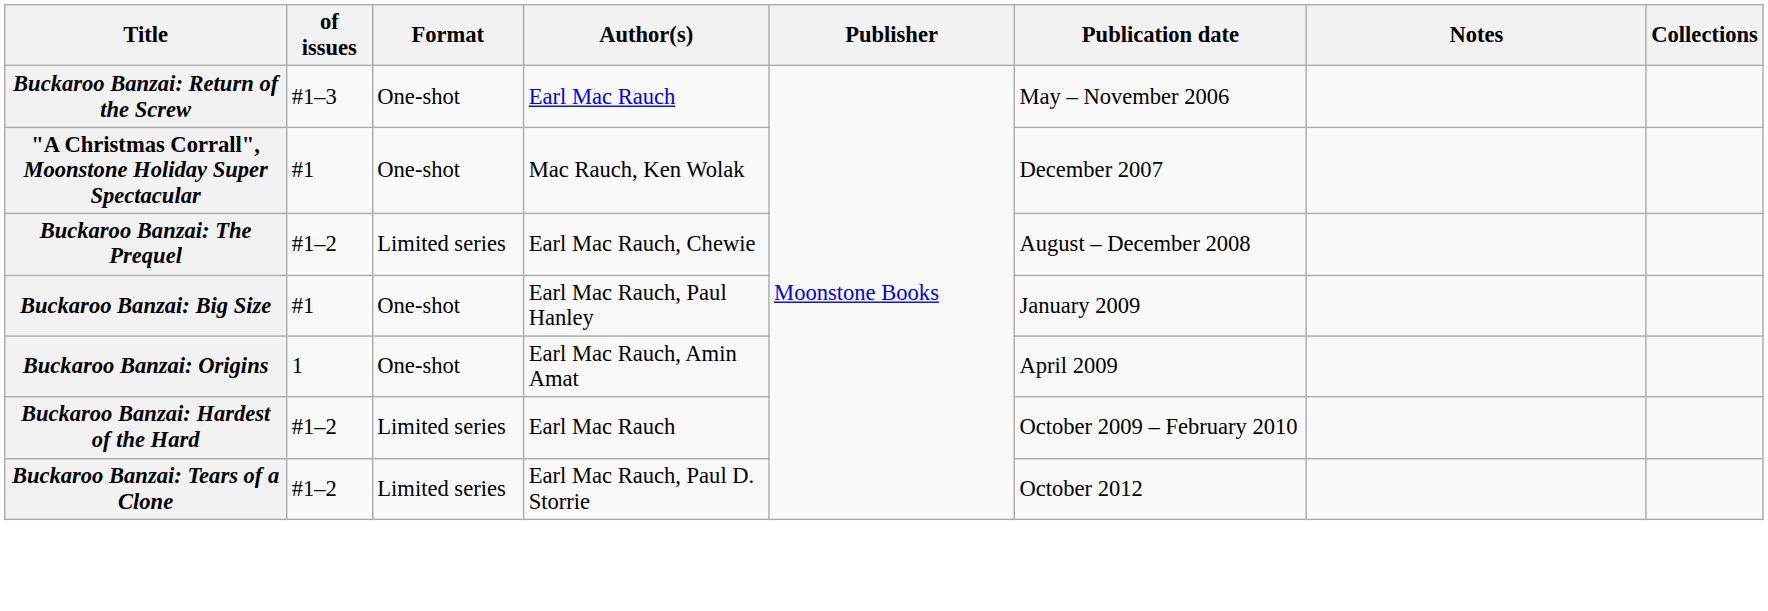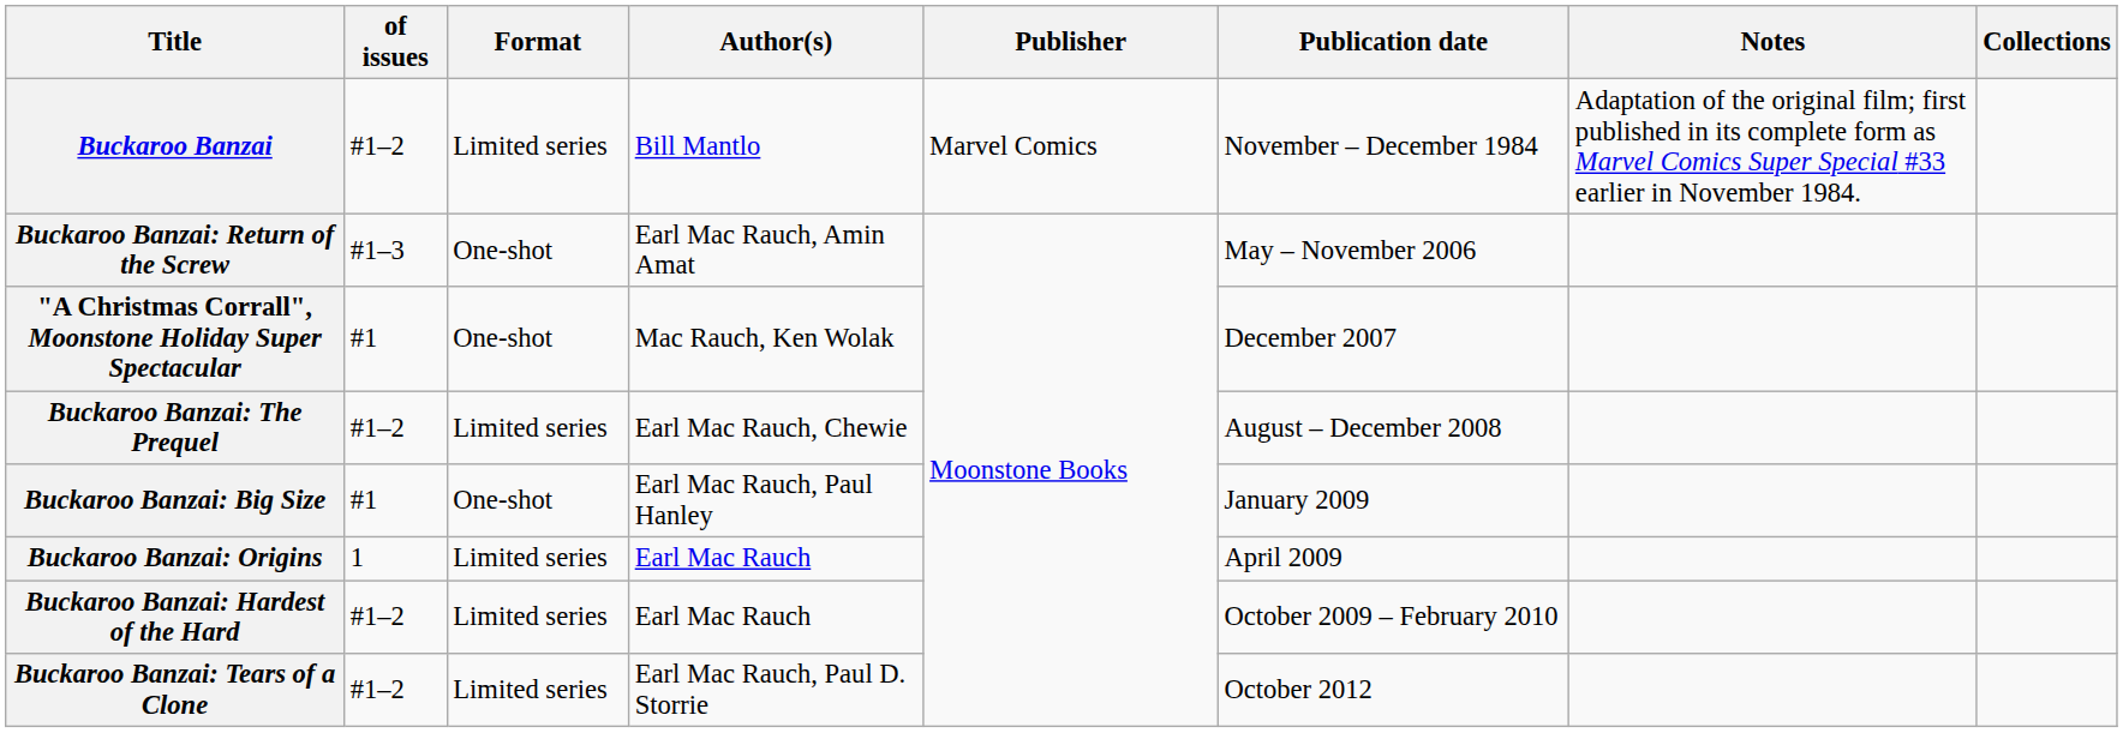+ row: Buckaroo Banzai | #1–2 | Limited series | Bill Mantlo | Marvel Comics | November – December 1984 | Adaptation of the original film; first published in its complete form as Marvel Comics Super Special #33 earlier in November 1984.
Buckaroo Banzai: Return of the Screw | Author(s): Earl Mac Rauch -> Earl Mac Rauch, Amin Amat
Buckaroo Banzai: Origins | Format: One-shot -> Limited series
Buckaroo Banzai: Origins | Author(s): Earl Mac Rauch, Amin Amat -> Earl Mac Rauch
